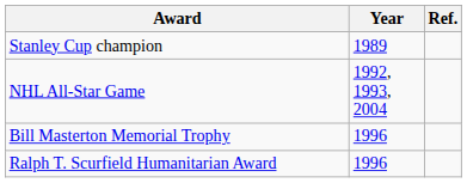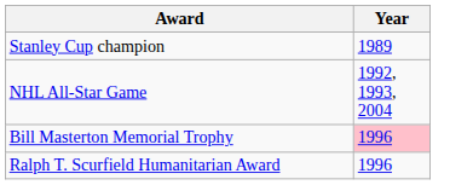- column: Ref.
Bill Masterton Memorial Trophy | Year: no background -> pink background
